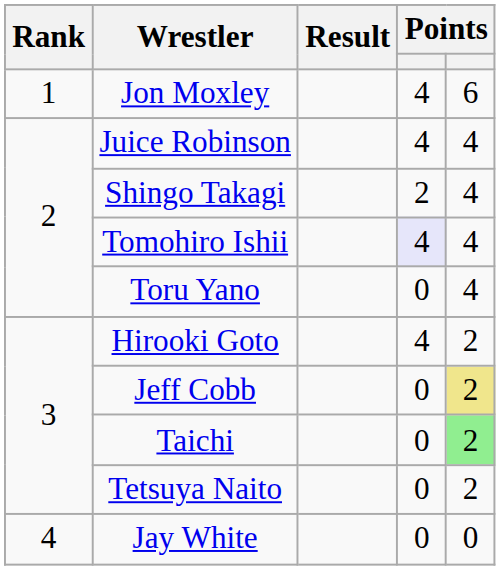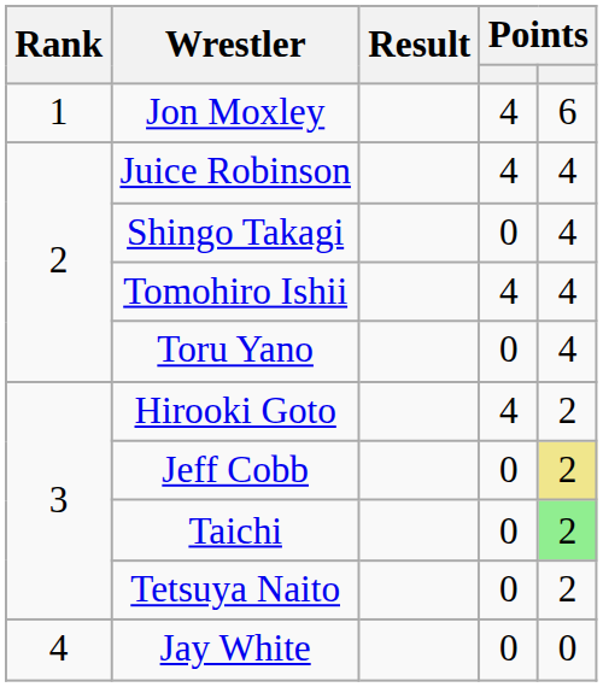Shingo Takagi | column 4: 2 -> 0
Tomohiro Ishii | column 4: lavender background -> no background
